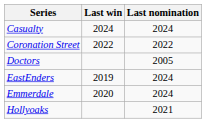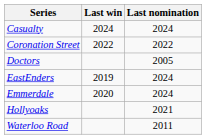+ row: Waterloo Road | 2011
